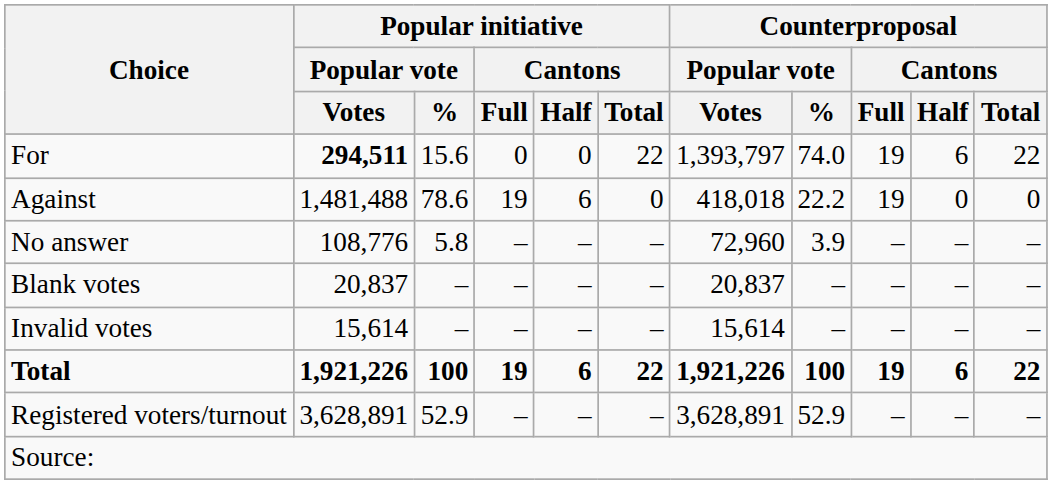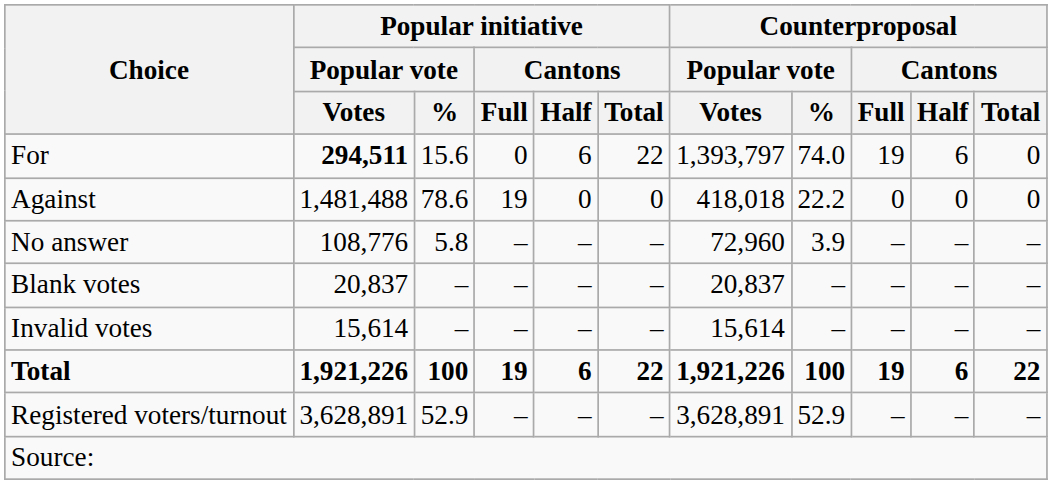For | Popular initiative / Cantons / Half: 0 -> 6
For | Counterproposal / Cantons / Total: 22 -> 0
Against | Popular initiative / Cantons / Half: 6 -> 0
Against | Counterproposal / Cantons / Full: 19 -> 0
